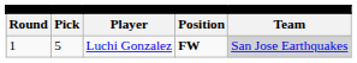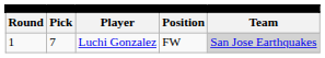Luchi Gonzalez | column 2: 5 -> 7
Luchi Gonzalez | column 4: bold -> normal
